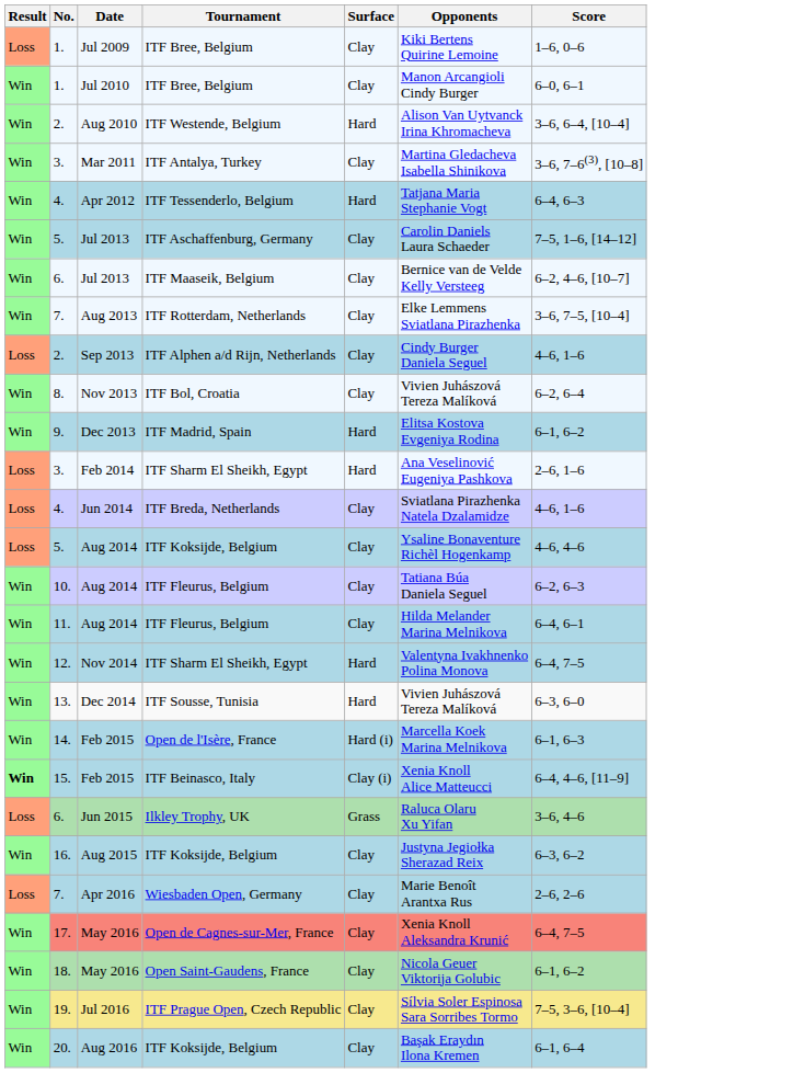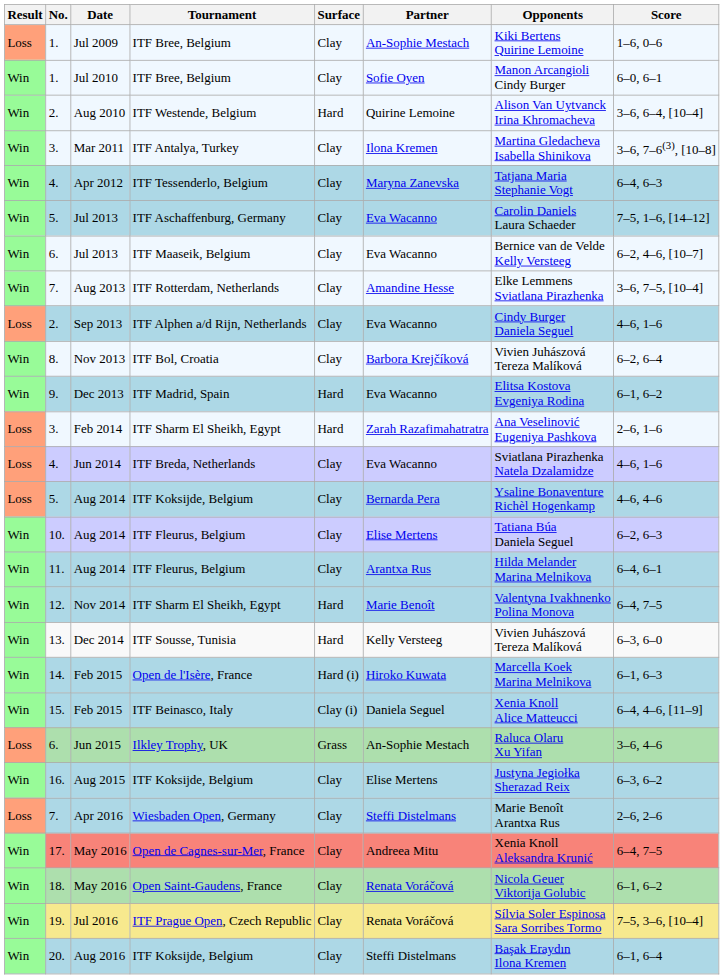+ column: Partner | An-Sophie Mestach | Sofie Oyen | Quirine Lemoine | Ilona Kremen | Maryna Zanevska | Eva Wacanno | Eva Wacanno | Amandine Hesse | Eva Wacanno | Barbora Krejčíková | Eva Wacanno | Zarah Razafimahatratra | Eva Wacanno | Bernarda Pera | Elise Mertens | Arantxa Rus | Marie Benoît | Kelly Versteeg | Hiroko Kuwata | Daniela Seguel | An-Sophie Mestach | Elise Mertens | Steffi Distelmans | Andreea Mitu | Renata Voráčová | Renata Voráčová | Steffi Distelmans
Apr 2012 | Surface: Hard -> Clay
15. / Feb 2015 | Result: bold -> normal
